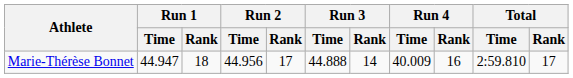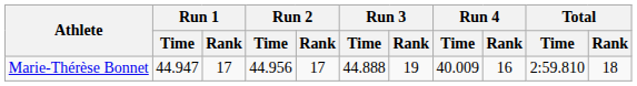Marie-Thérèse Bonnet | Run 1 / Rank: 18 -> 17
Marie-Thérèse Bonnet | Run 3 / Rank: 14 -> 19
Marie-Thérèse Bonnet | Total / Rank: 17 -> 18
